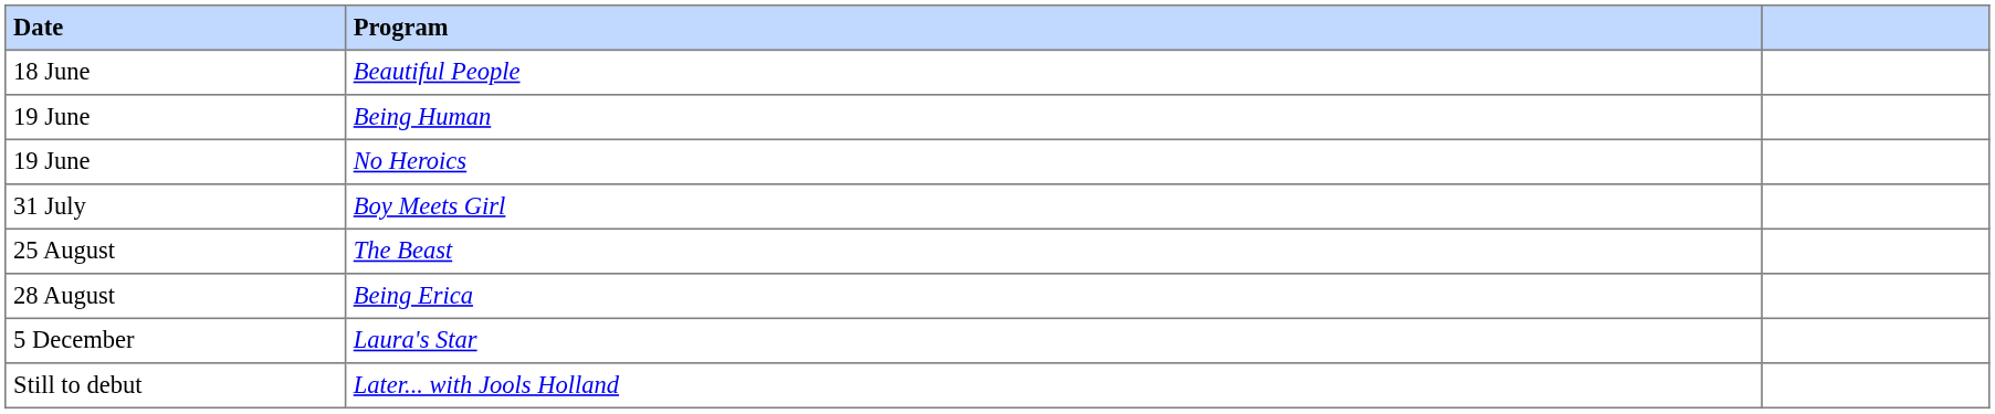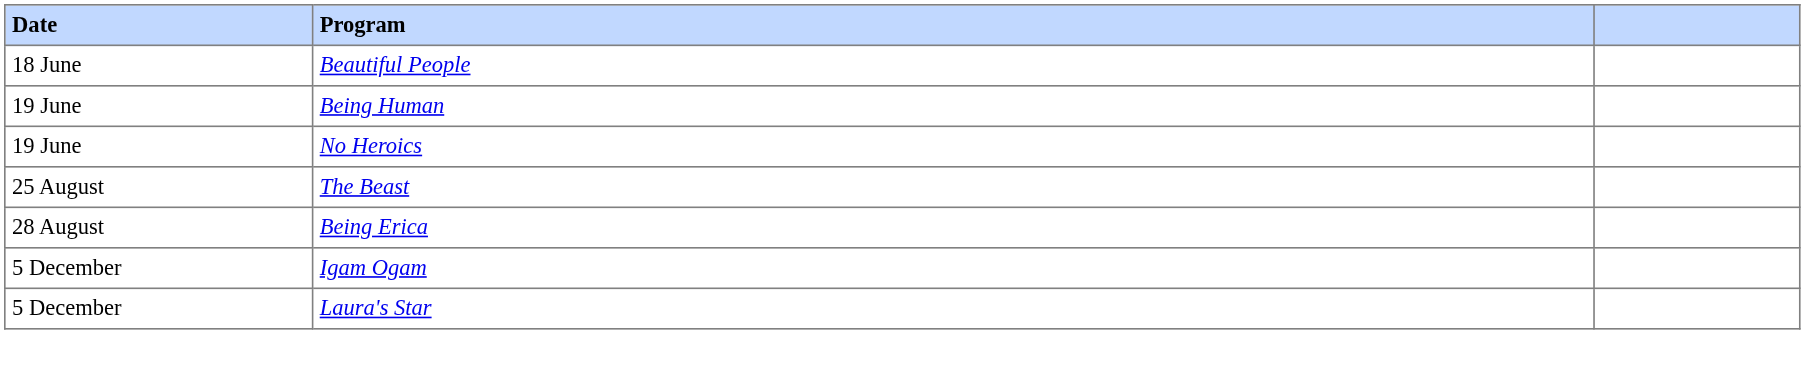- row: 31 July | Boy Meets Girl
+ row: 5 December | Igam Ogam
- row: Still to debut | Later... with Jools Holland
